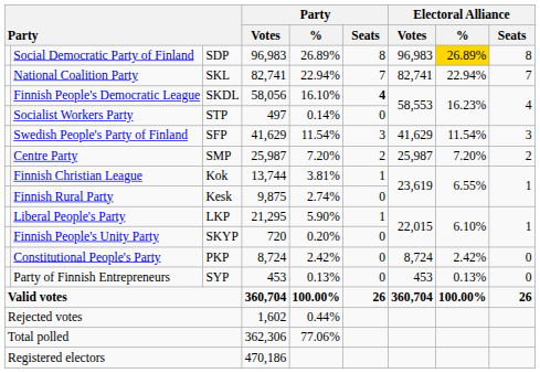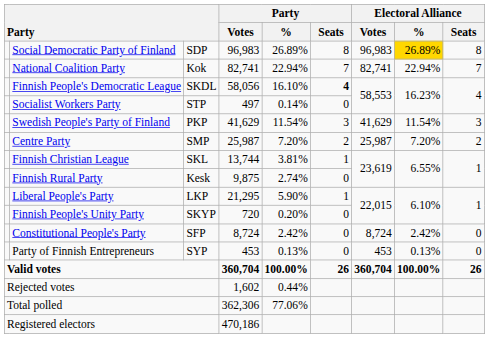National Coalition Party | column 3: SKL -> Kok
Swedish People's Party of Finland | column 3: SFP -> PKP
Finnish Christian League | column 3: Kok -> SKL
Constitutional People's Party | column 3: PKP -> SFP
